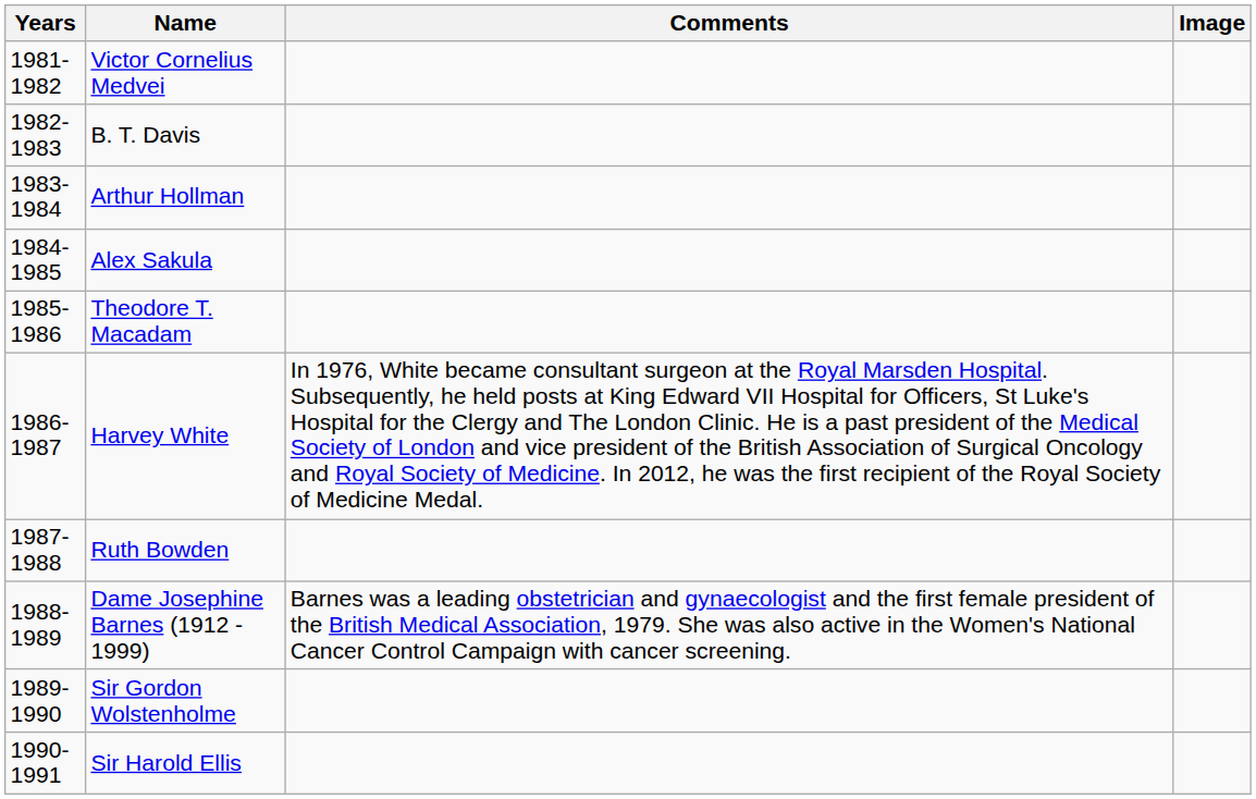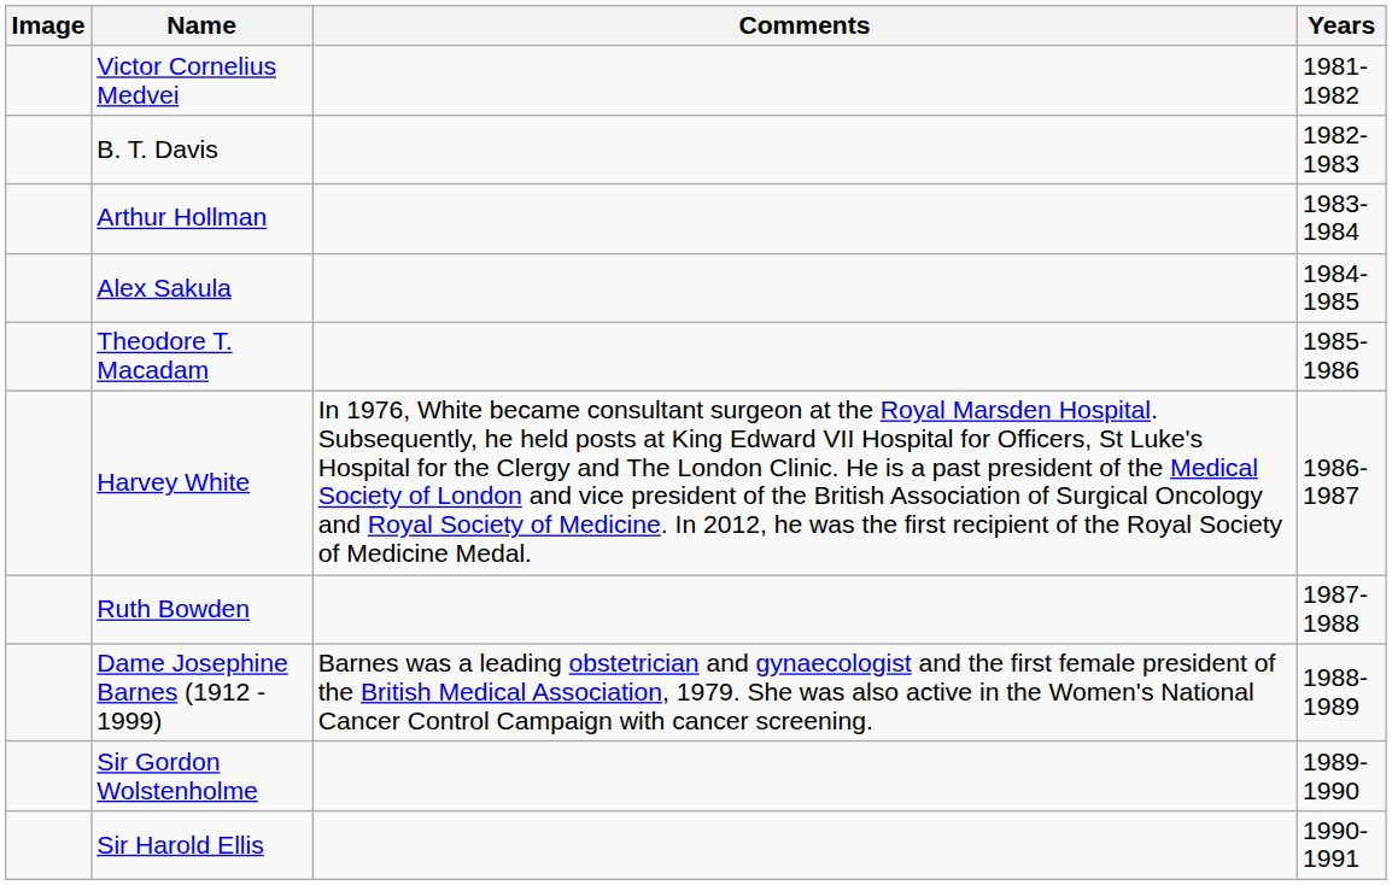columns swapped: Years <-> Image
